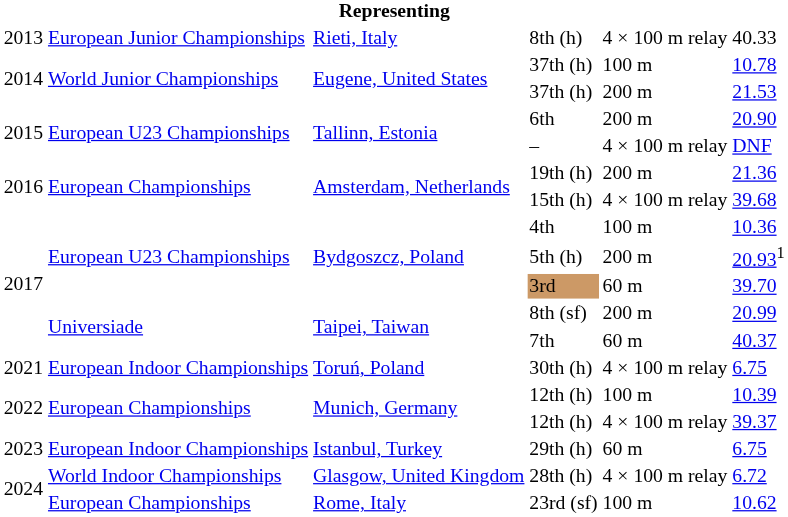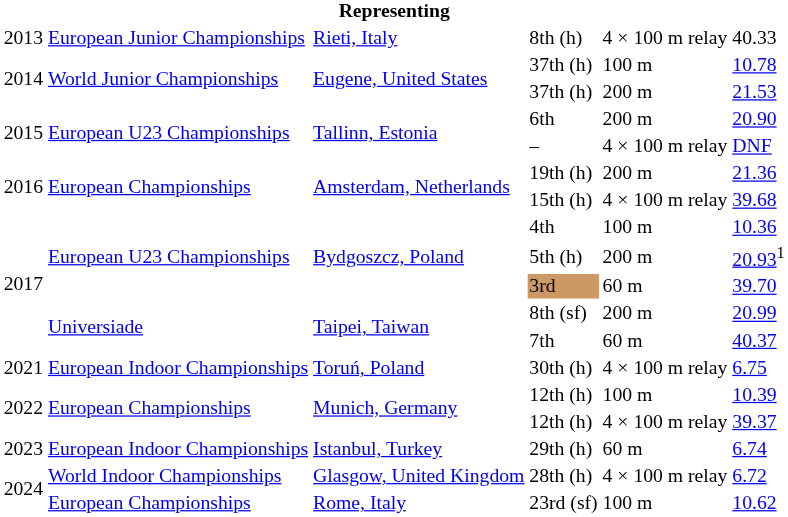29th (h) | column 6: 6.75 -> 6.74
